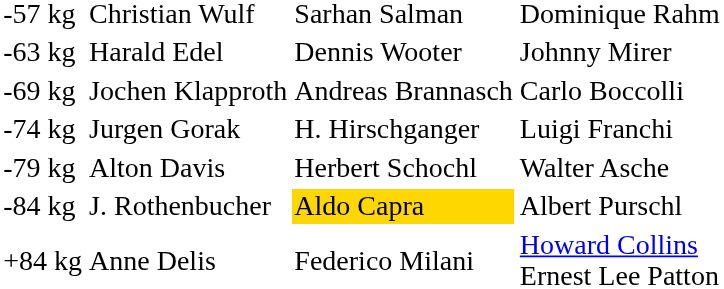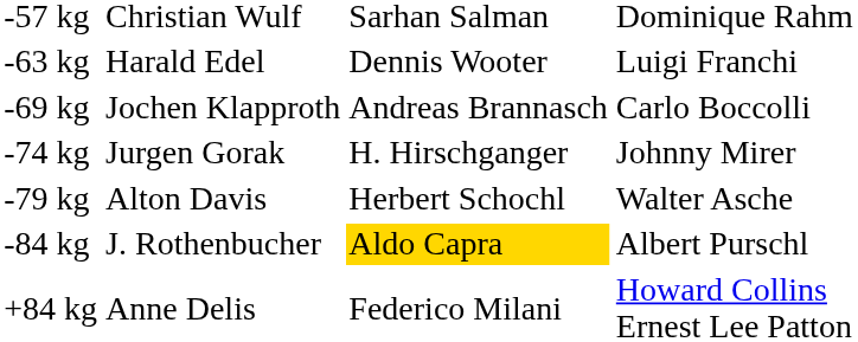-63 kg | column 4: Johnny Mirer -> Luigi Franchi
-74 kg | column 4: Luigi Franchi -> Johnny Mirer
